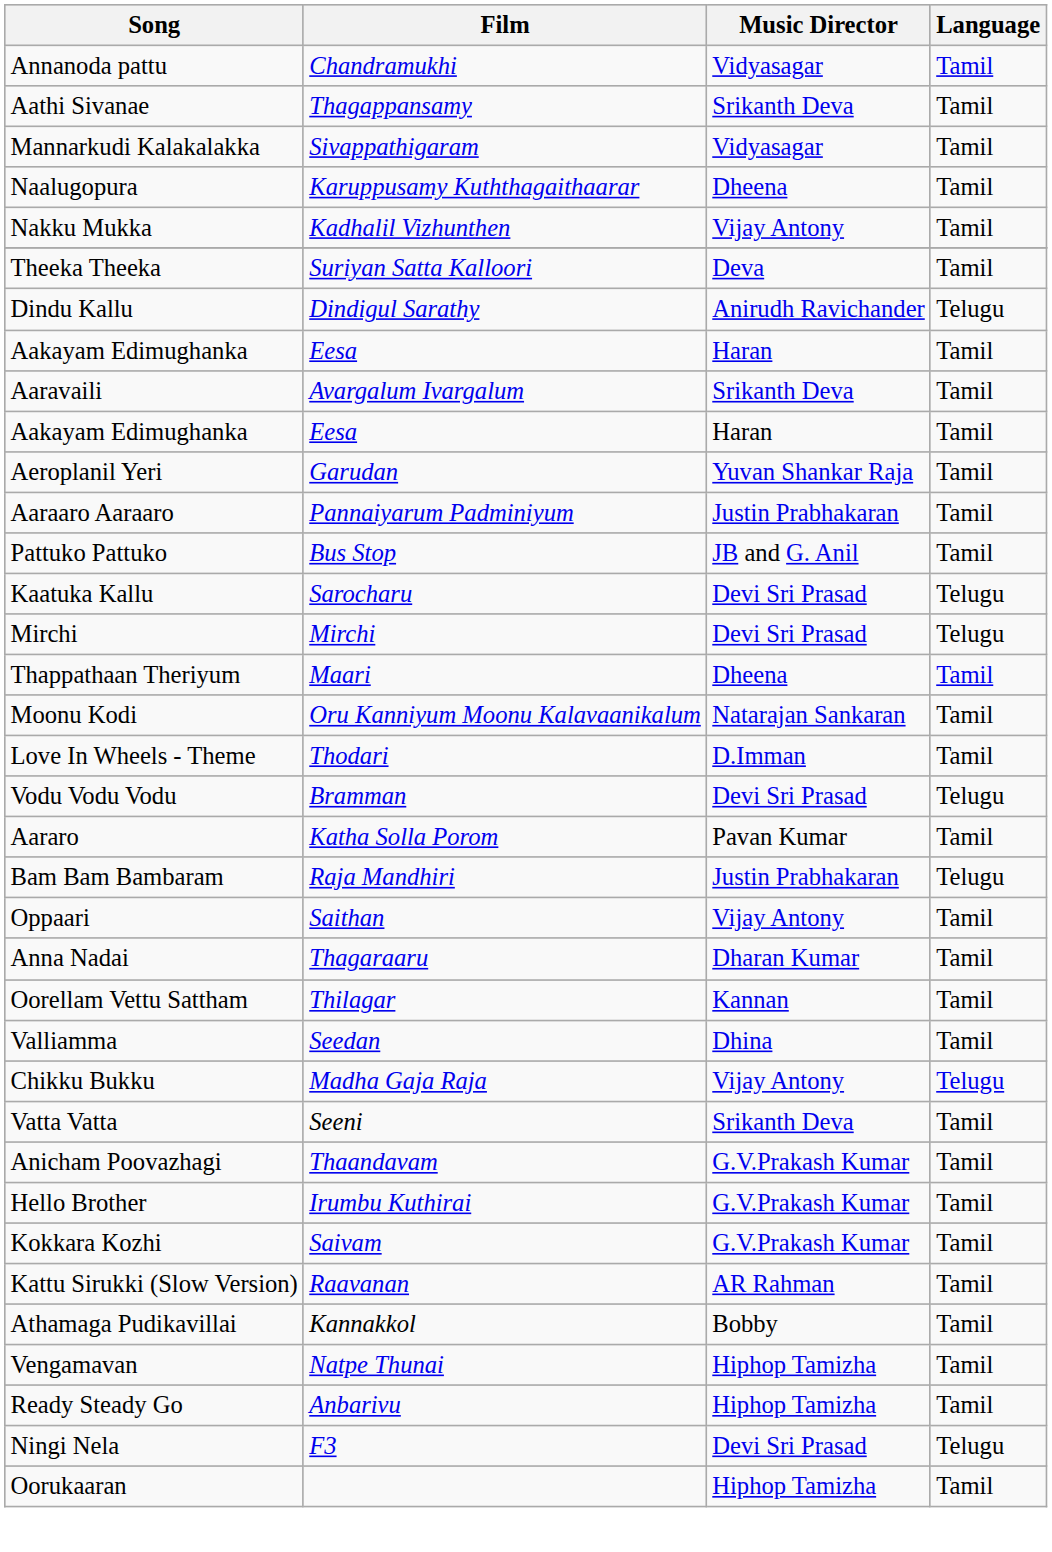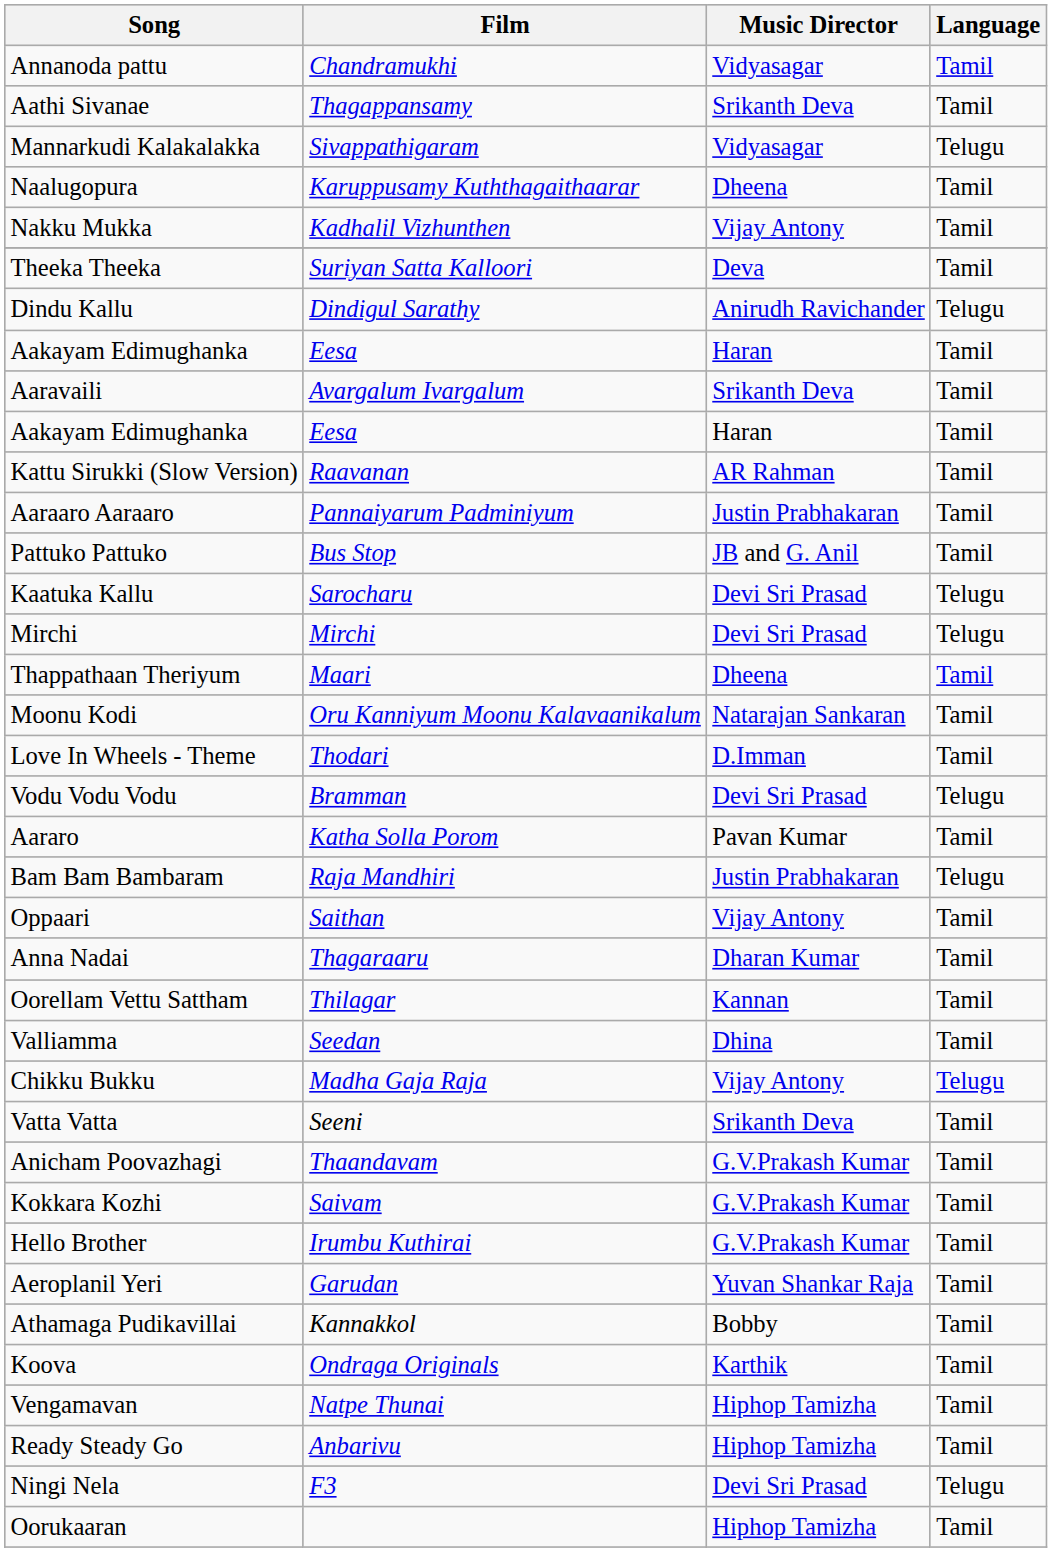Mannarkudi Kalakalakka | Language: Tamil -> Telugu
rows swapped: Kattu Sirukki (Slow Version) <-> Aeroplanil Yeri
rows swapped: Hello Brother <-> Kokkara Kozhi
+ row: Koova | Ondraga Originals | Karthik | Tamil
